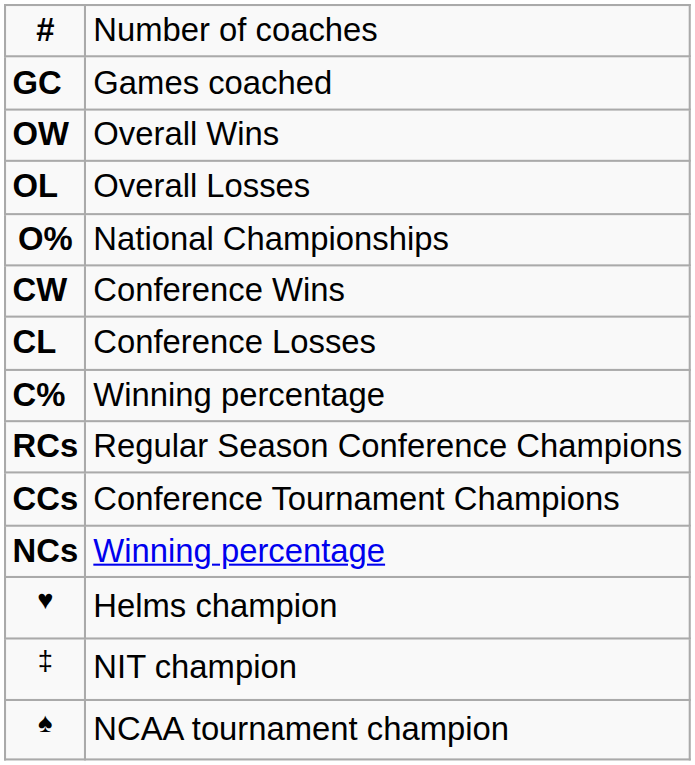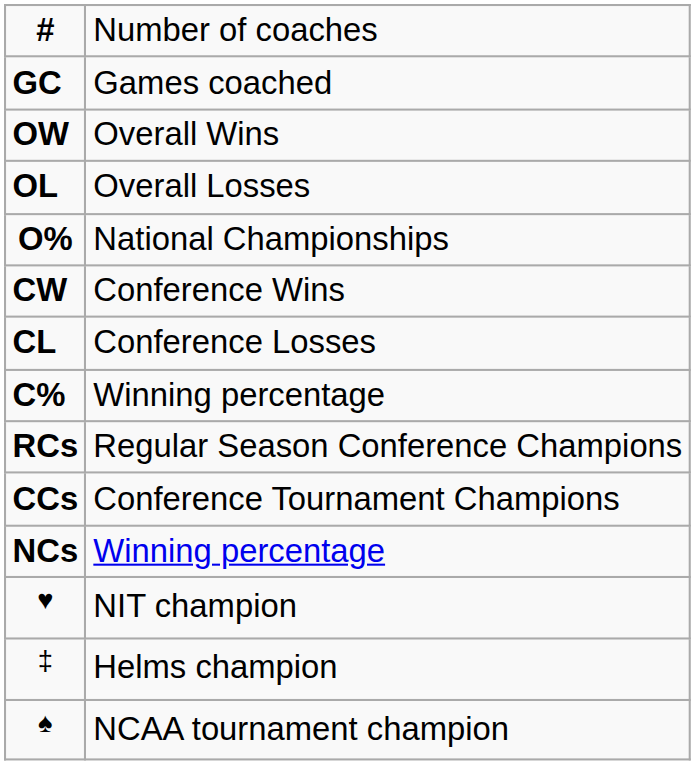♥ | column 2: Helms champion -> NIT champion
‡ | column 2: NIT champion -> Helms champion
